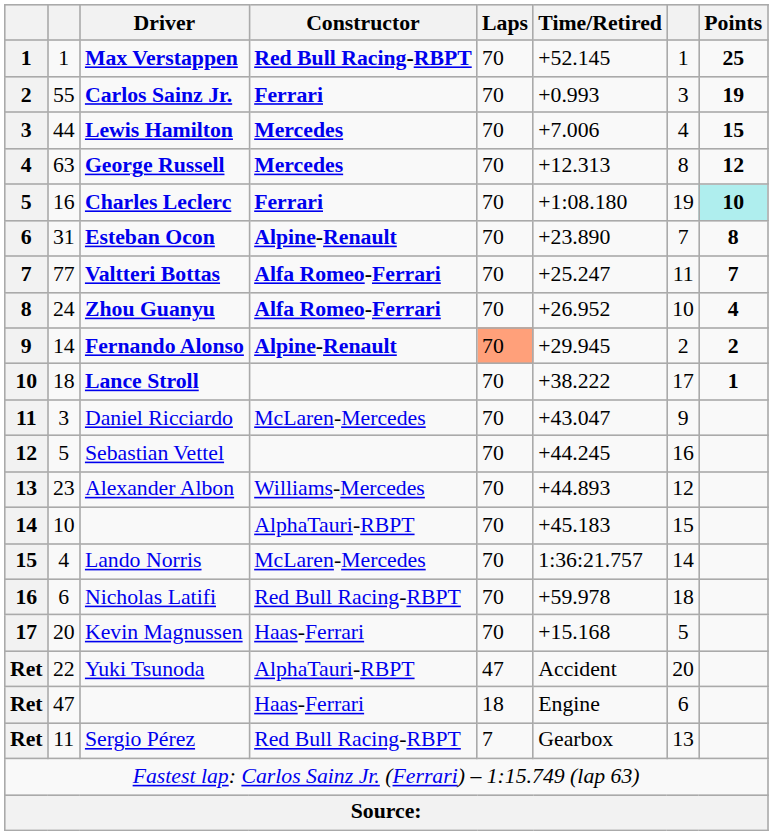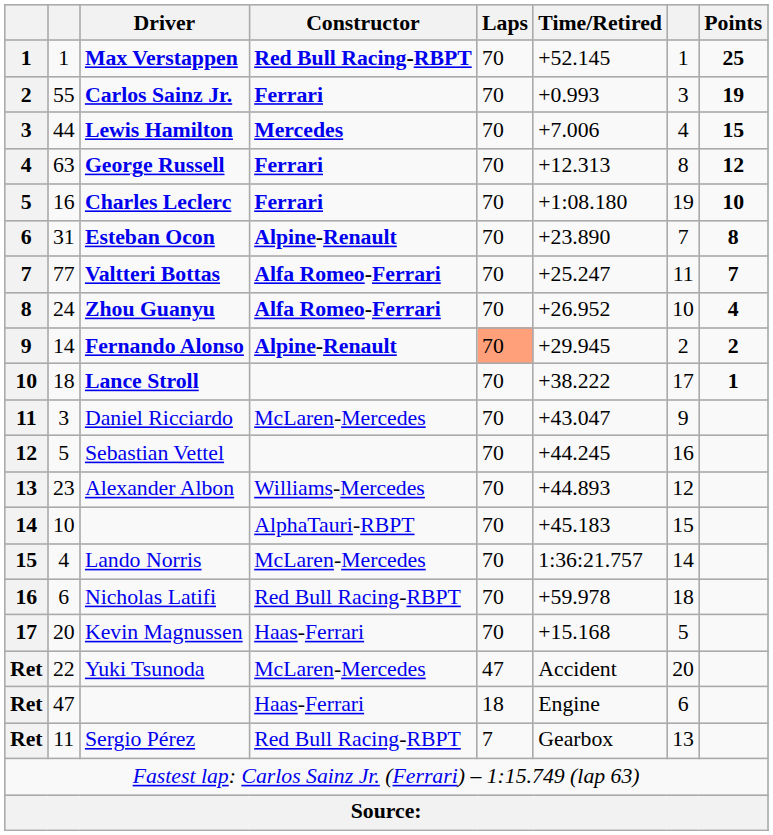George Russell | Constructor: Mercedes -> Ferrari
Charles Leclerc | Points: paleturquoise background -> no background
Yuki Tsunoda | Constructor: AlphaTauri-RBPT -> McLaren-Mercedes
